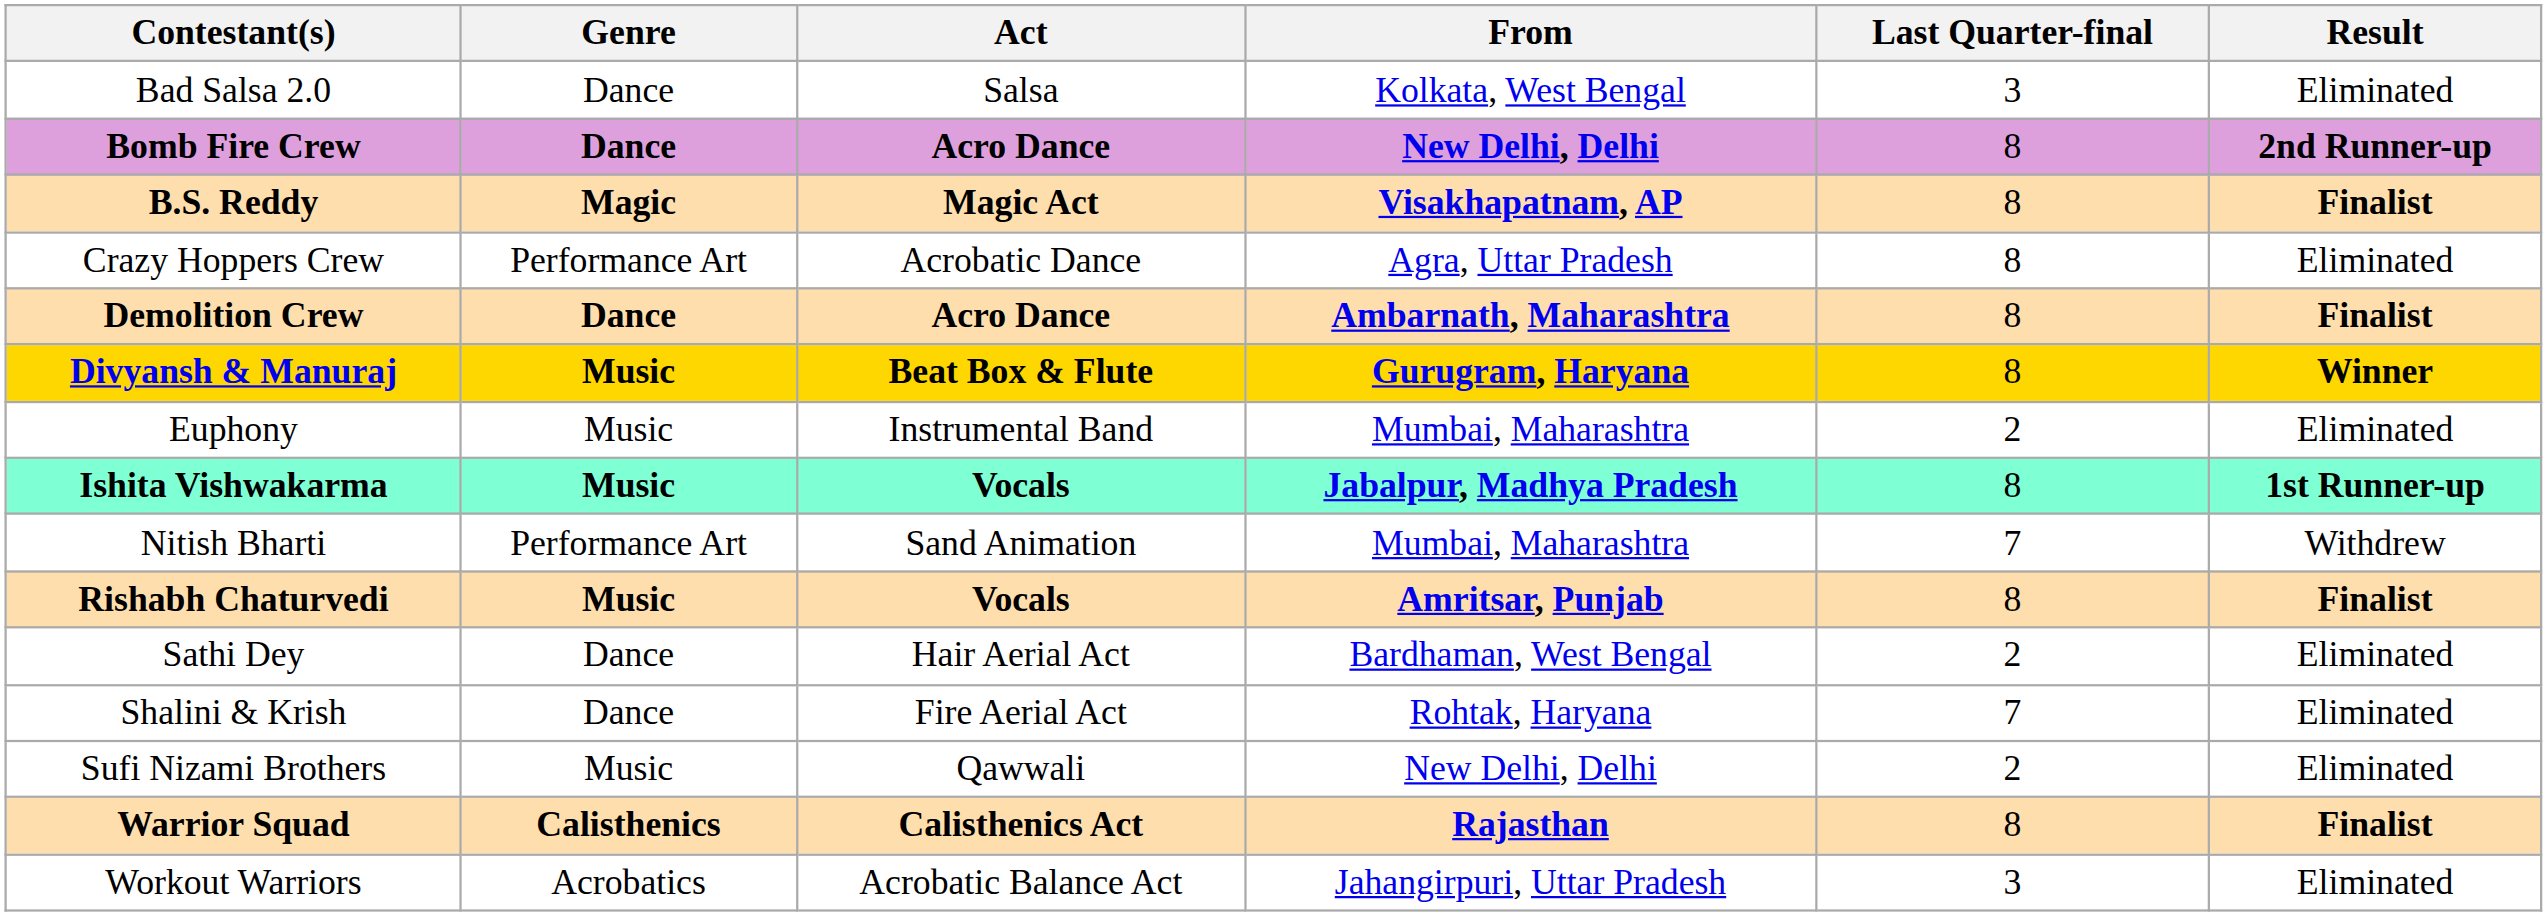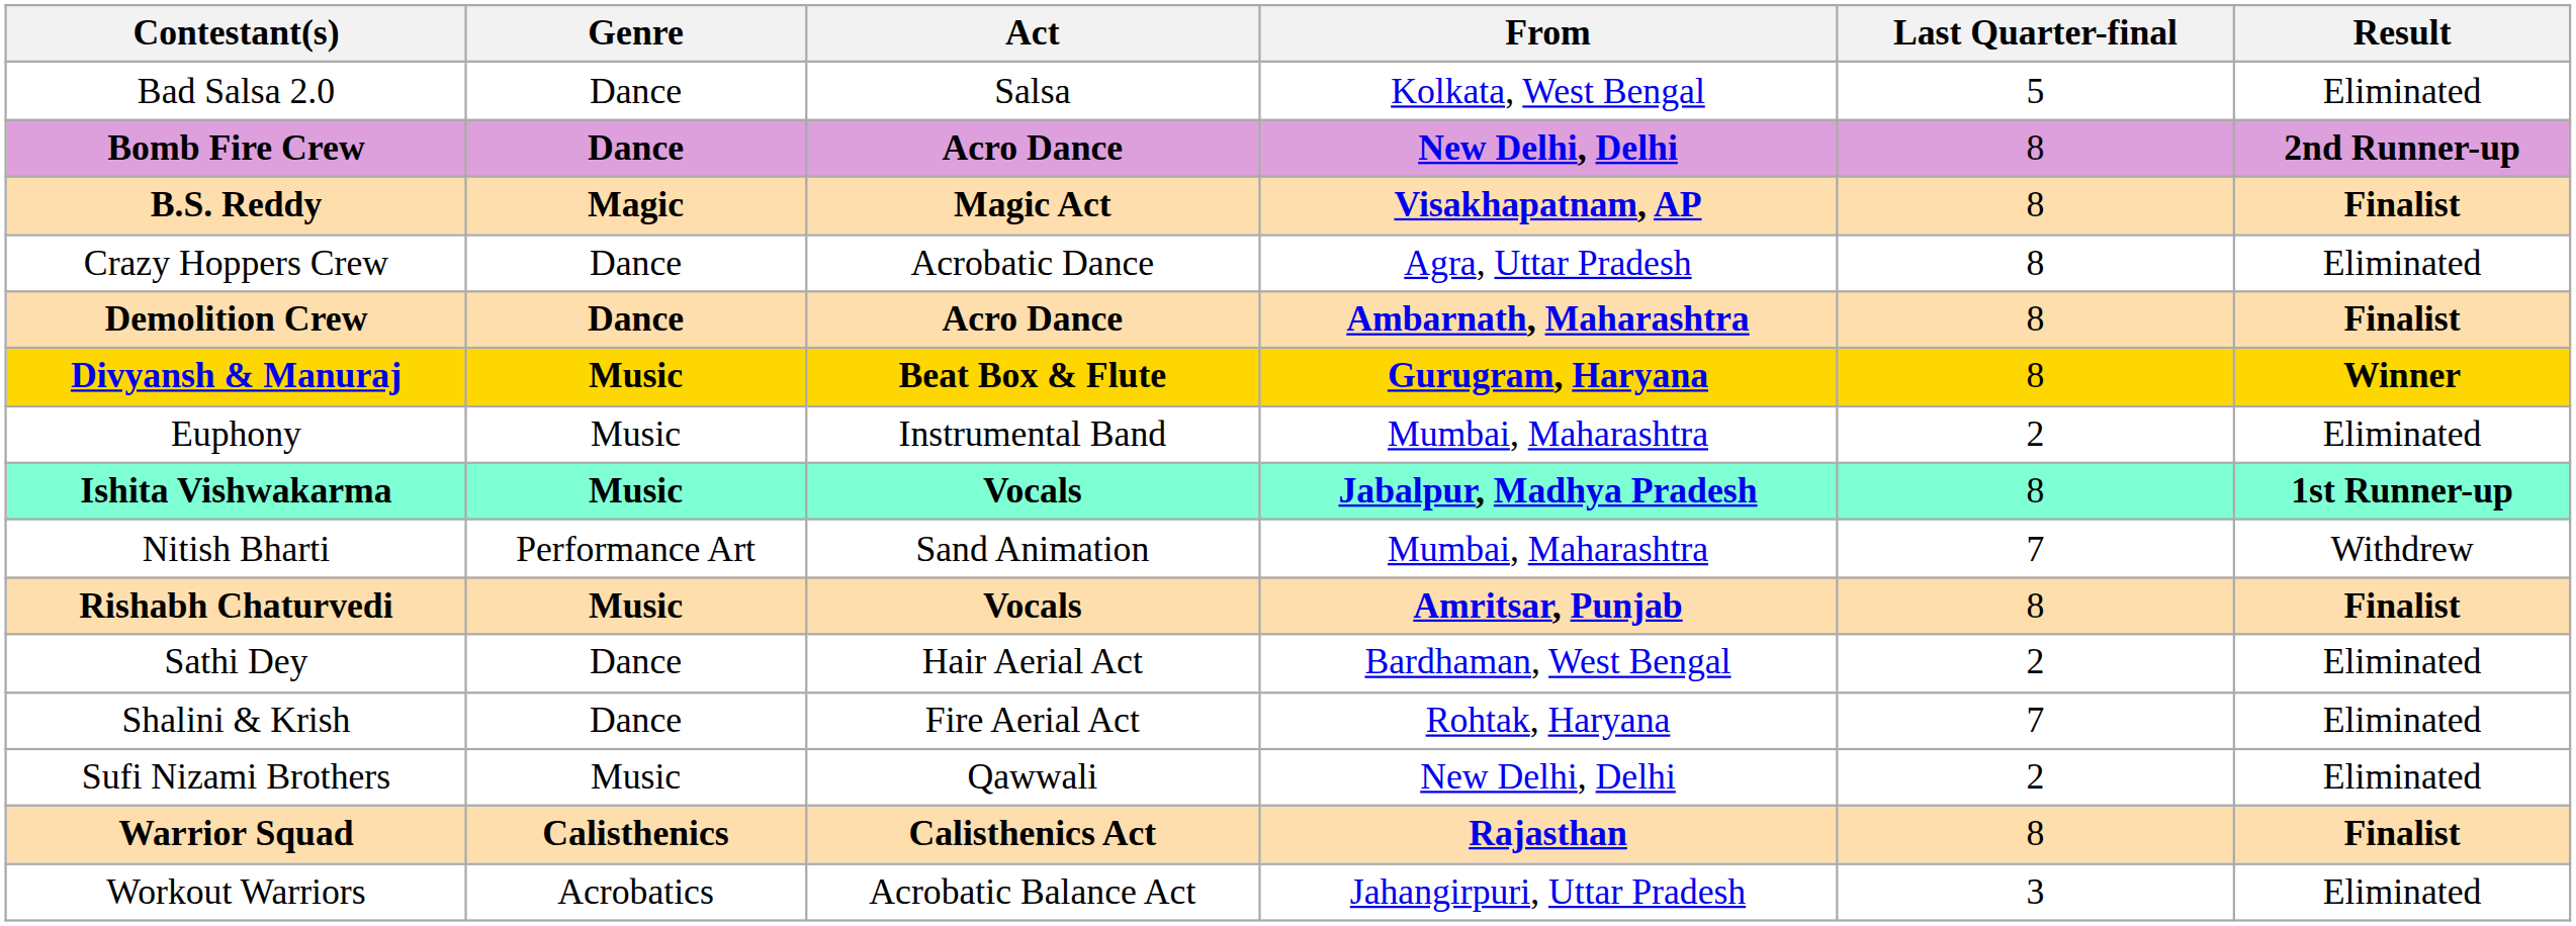Bad Salsa 2.0 | Last Quarter-final: 3 -> 5
Crazy Hoppers Crew | Genre: Performance Art -> Dance
